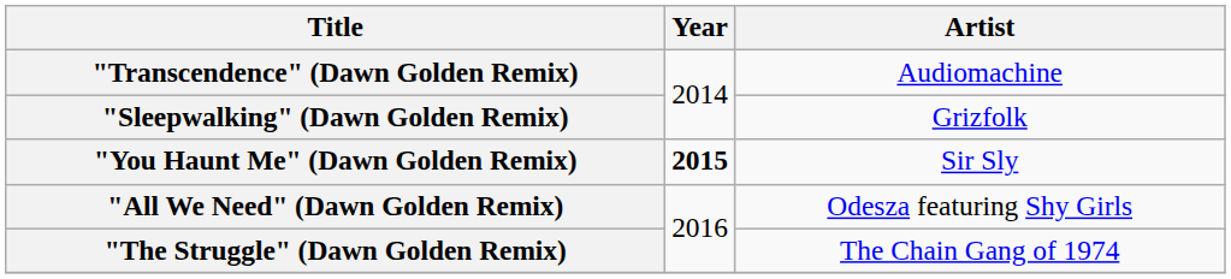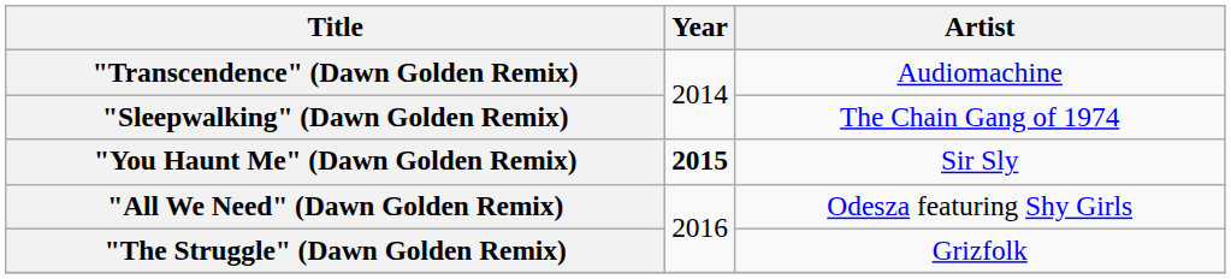"Sleepwalking" (Dawn Golden Remix) | Artist: Grizfolk -> The Chain Gang of 1974
"The Struggle" (Dawn Golden Remix) | Artist: The Chain Gang of 1974 -> Grizfolk
